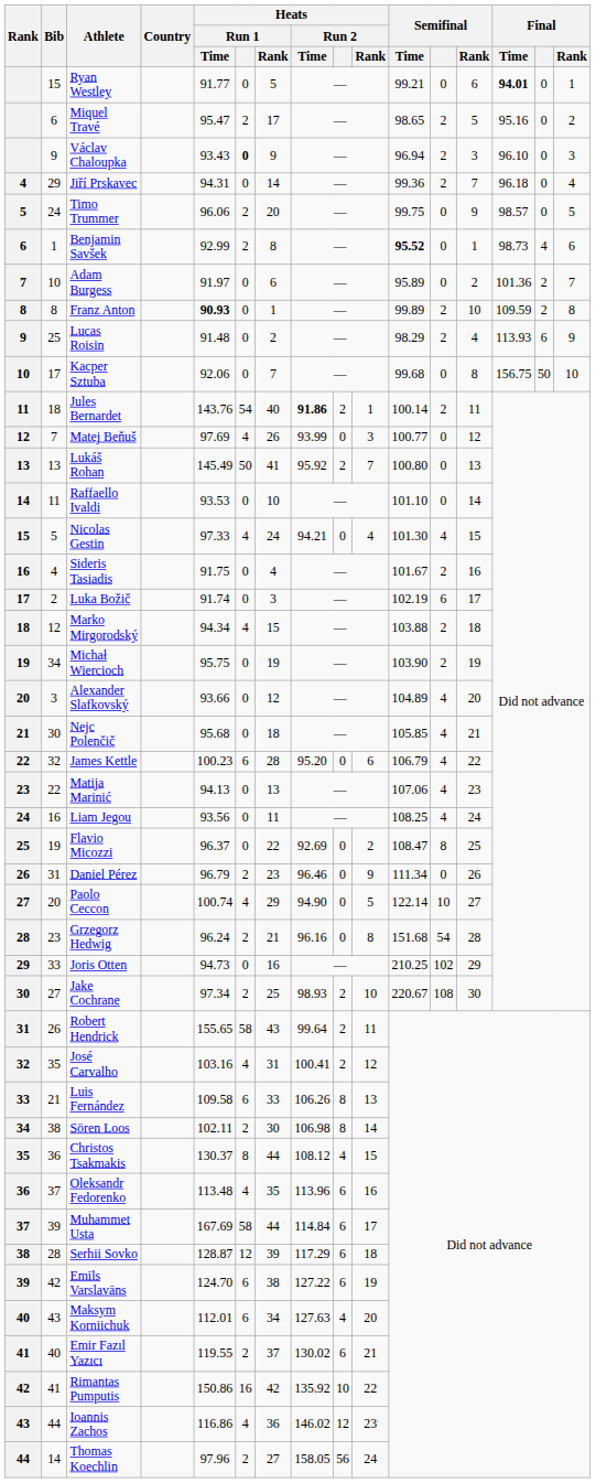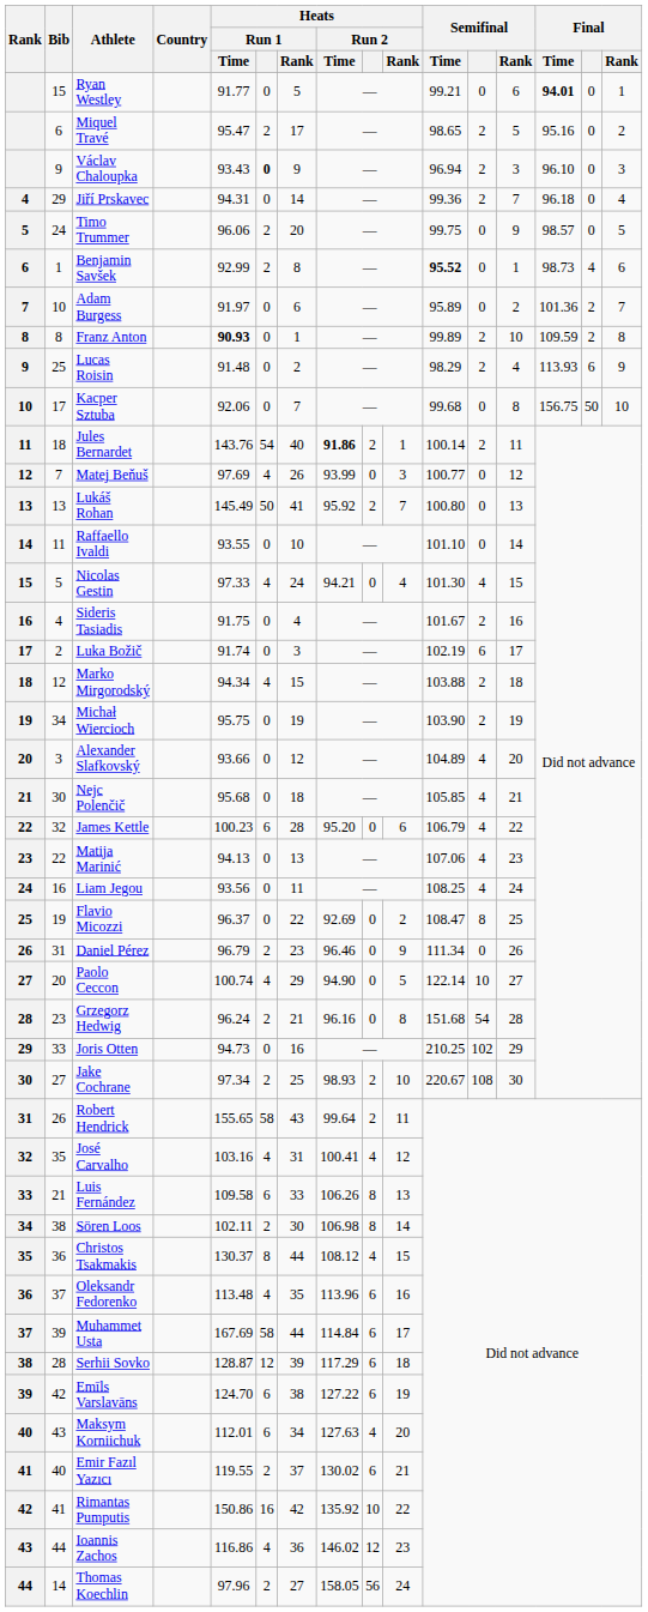Raffaello Ivaldi | Heats / Run 1 / Time: 93.53 -> 93.55
José Carvalho | Heats / Run 2: 2 -> 4
